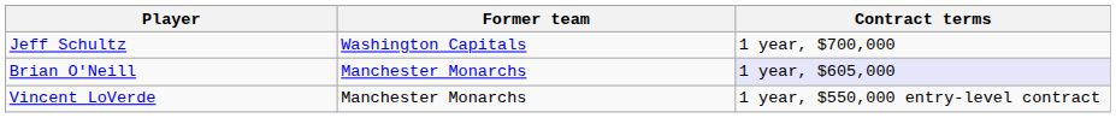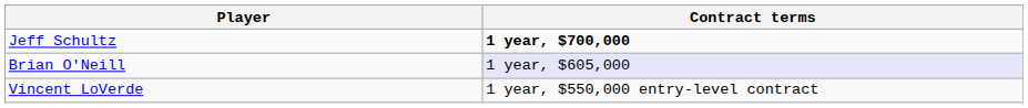- column: Former team | Washington Capitals | Manchester Monarchs | Manchester Monarchs
Jeff Schultz | Contract terms: normal -> bold
